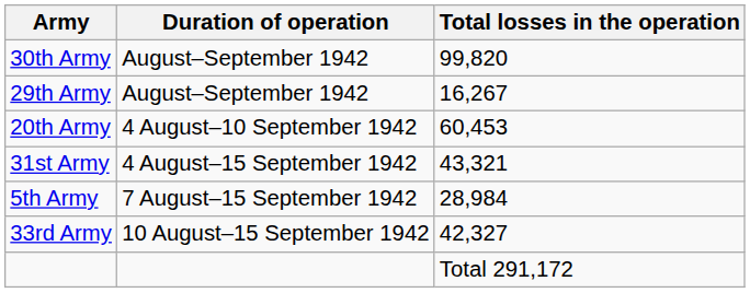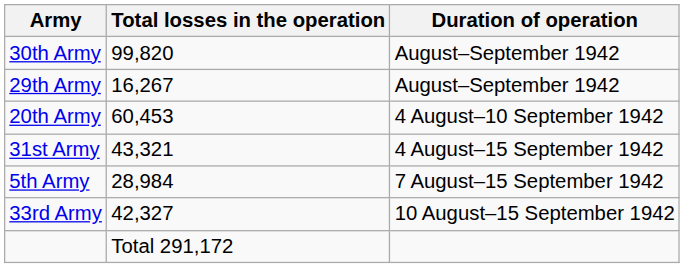columns swapped: Duration of operation <-> Total losses in the operation
